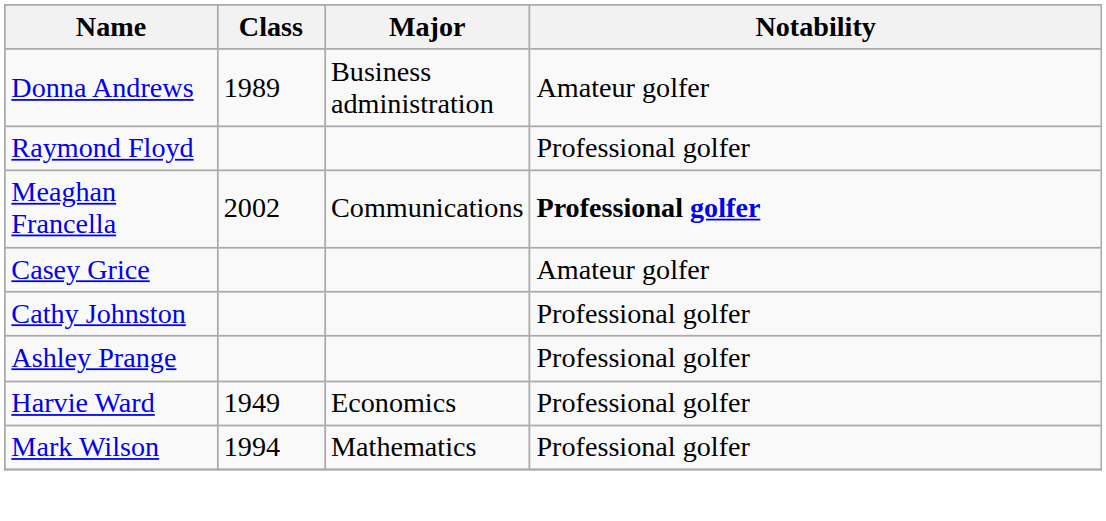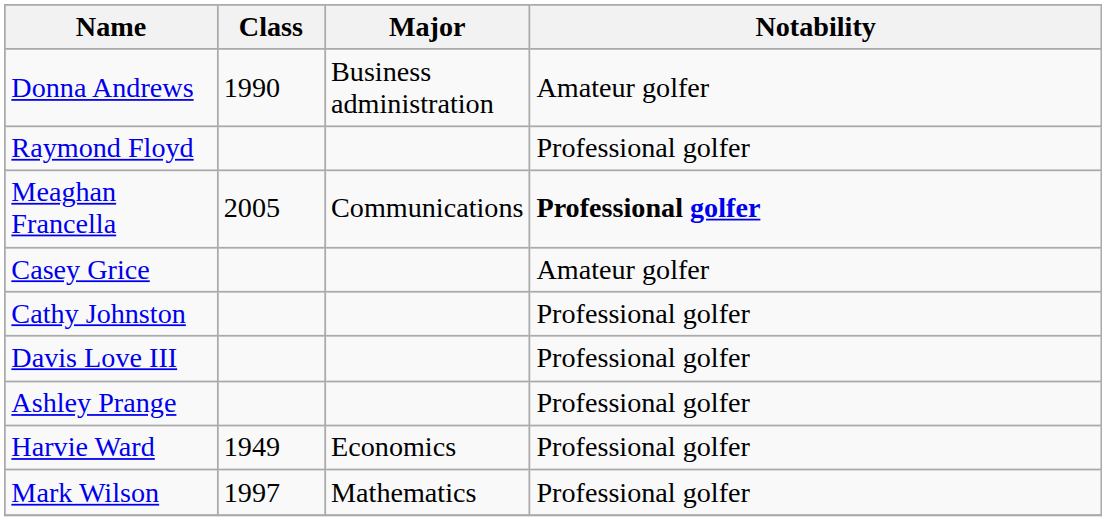Donna Andrews | Class: 1989 -> 1990
Meaghan Francella | Class: 2002 -> 2005
+ row: Davis Love III | Professional golfer
Mark Wilson | Class: 1994 -> 1997
